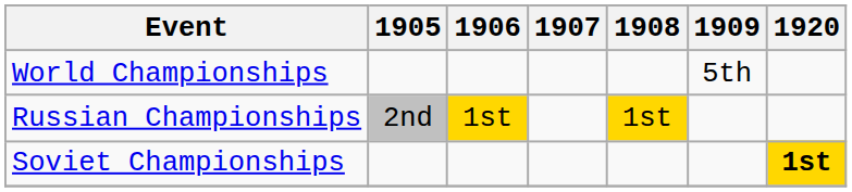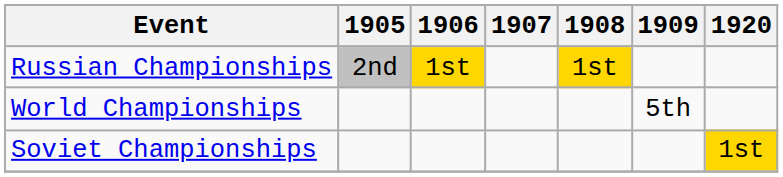rows swapped: World Championships <-> Russian Championships
Soviet Championships | 1920: bold -> normal
